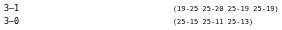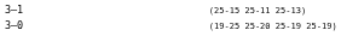3–1 | column 4: (19-25 25-20 25-19 25-19) -> (25-15 25-11 25-13)
3–0 | column 4: (25-15 25-11 25-13) -> (19-25 25-20 25-19 25-19)
